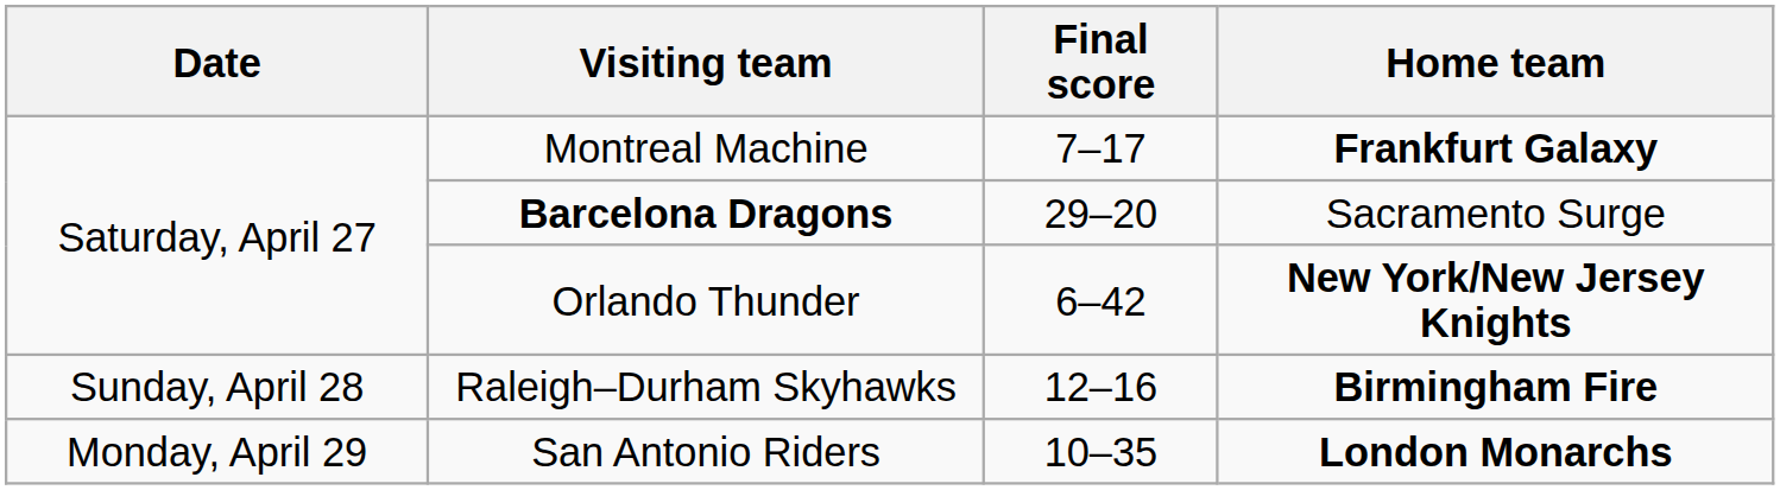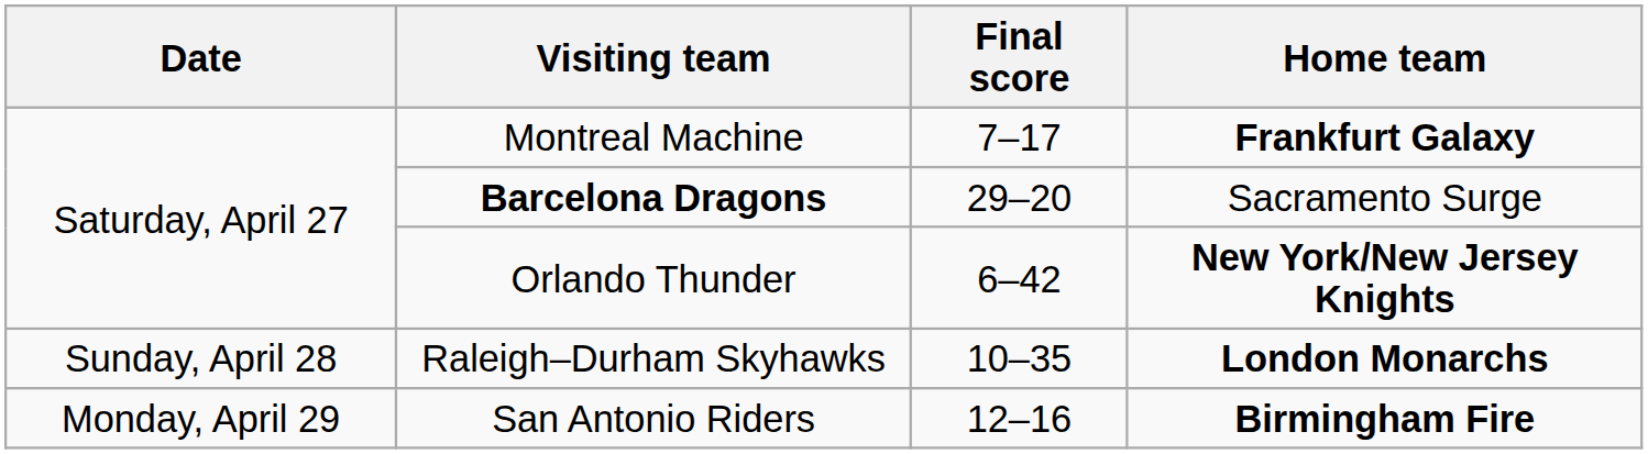Raleigh–Durham Skyhawks | Final score: 12–16 -> 10–35
Raleigh–Durham Skyhawks | Home team: Birmingham Fire -> London Monarchs
San Antonio Riders | Final score: 10–35 -> 12–16
San Antonio Riders | Home team: London Monarchs -> Birmingham Fire
